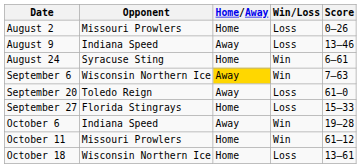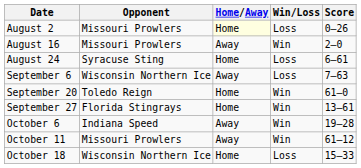August 2 | Home/Away: no background -> lightyellow background
- row: August 9 | Indiana Speed | Away | Loss | 13–46
+ row: August 16 | Missouri Prowlers | Away | Win | 2–0
August 24 | Win/Loss: Win -> Loss
September 6 | Home/Away: gold background -> no background
September 6 | Win/Loss: Win -> Loss
September 20 | Home/Away: Away -> Home
September 20 | Win/Loss: Loss -> Win
September 27 | Win/Loss: Loss -> Win
September 27 | Score: 15–33 -> 13–61
October 11 | Home/Away: Home -> Away
October 18 | Score: 13–61 -> 15–33
